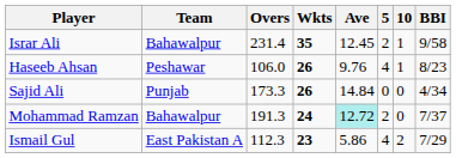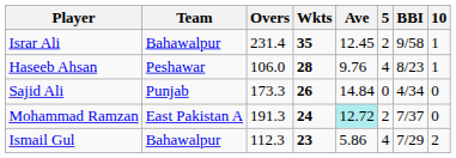columns swapped: 10 <-> BBI
Haseeb Ahsan | Wkts: 26 -> 28
Mohammad Ramzan | Team: Bahawalpur -> East Pakistan A
Ismail Gul | Team: East Pakistan A -> Bahawalpur
